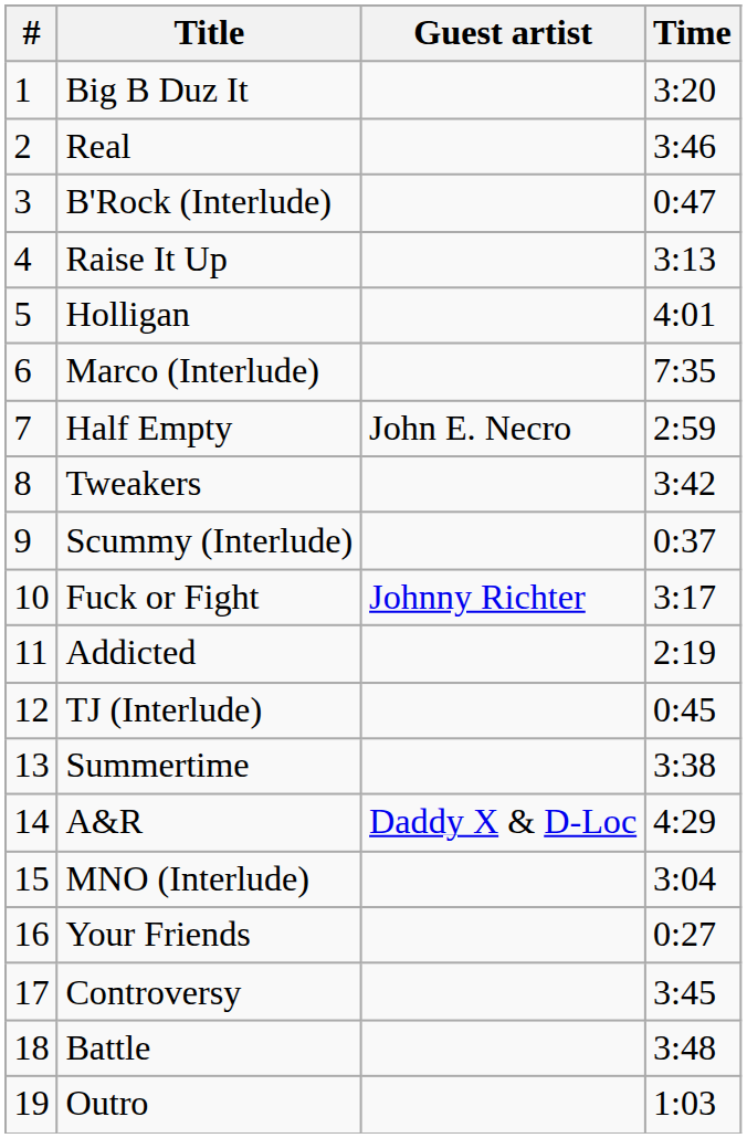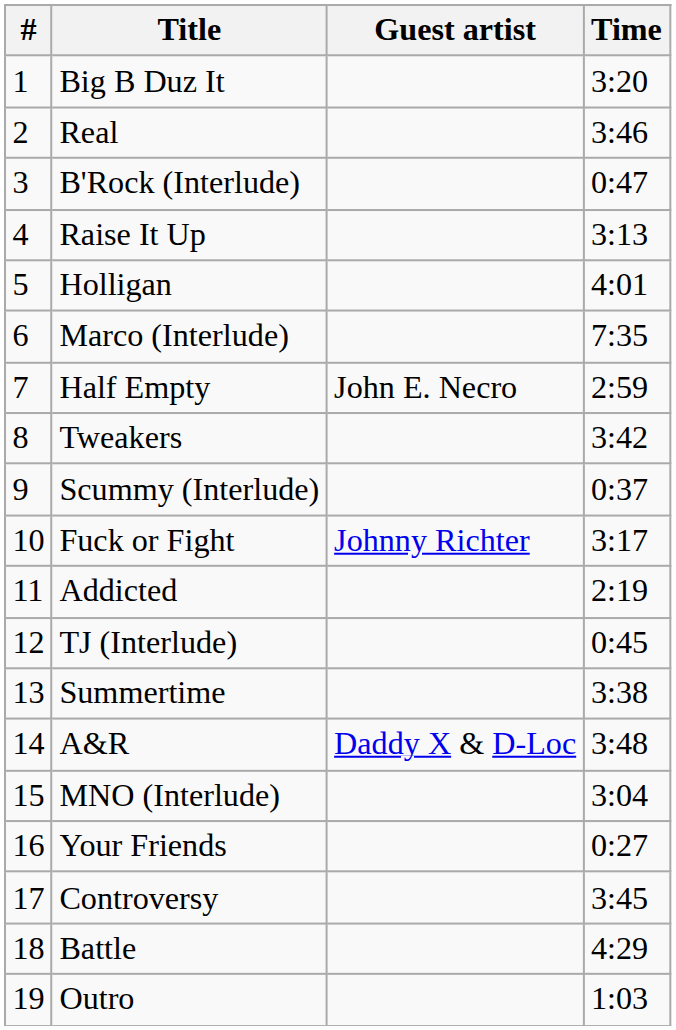A&R | Time: 4:29 -> 3:48
Battle | Time: 3:48 -> 4:29
